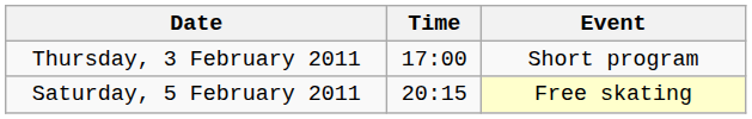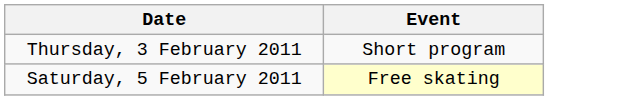- column: Time | 17:00 | 20:15
